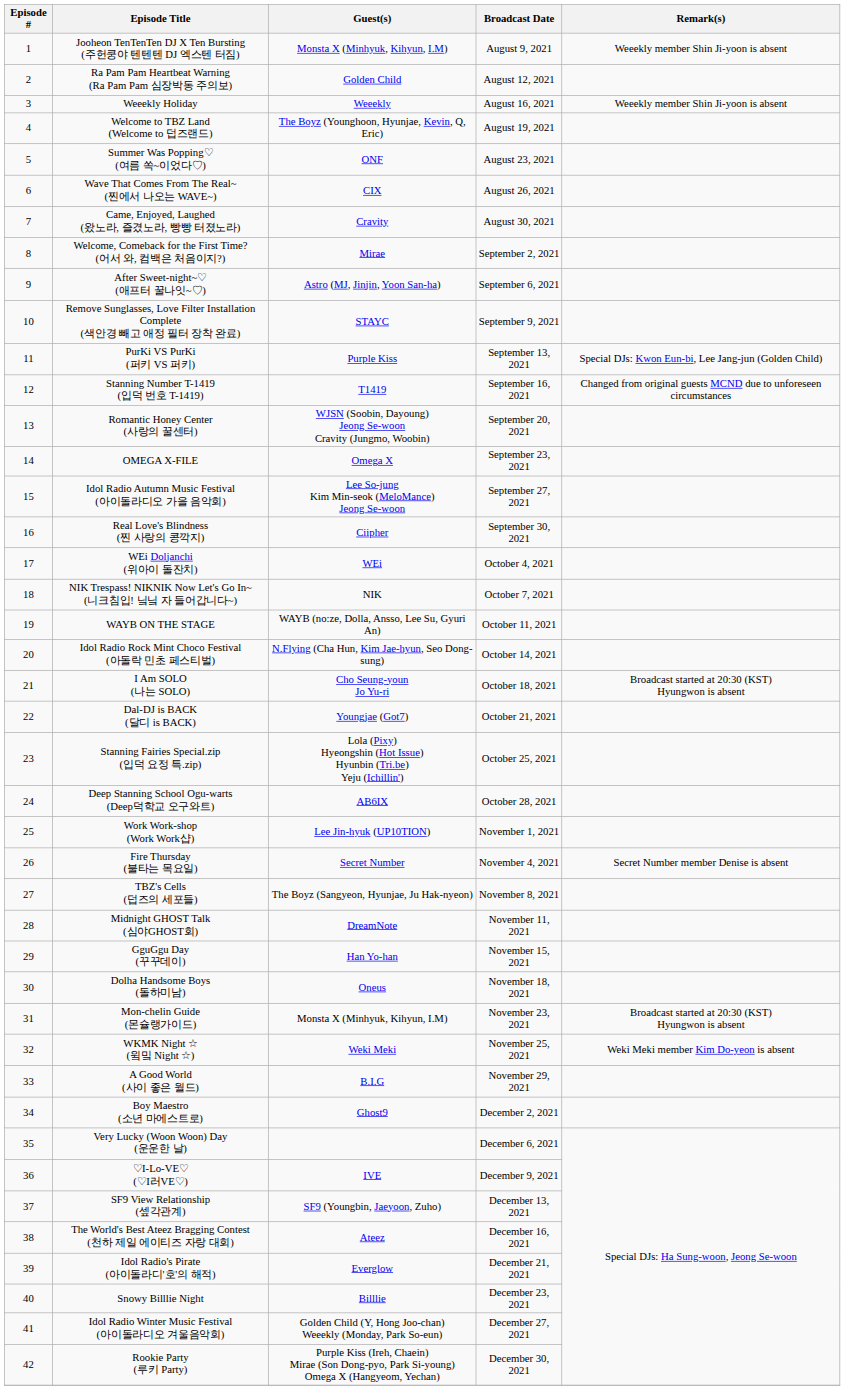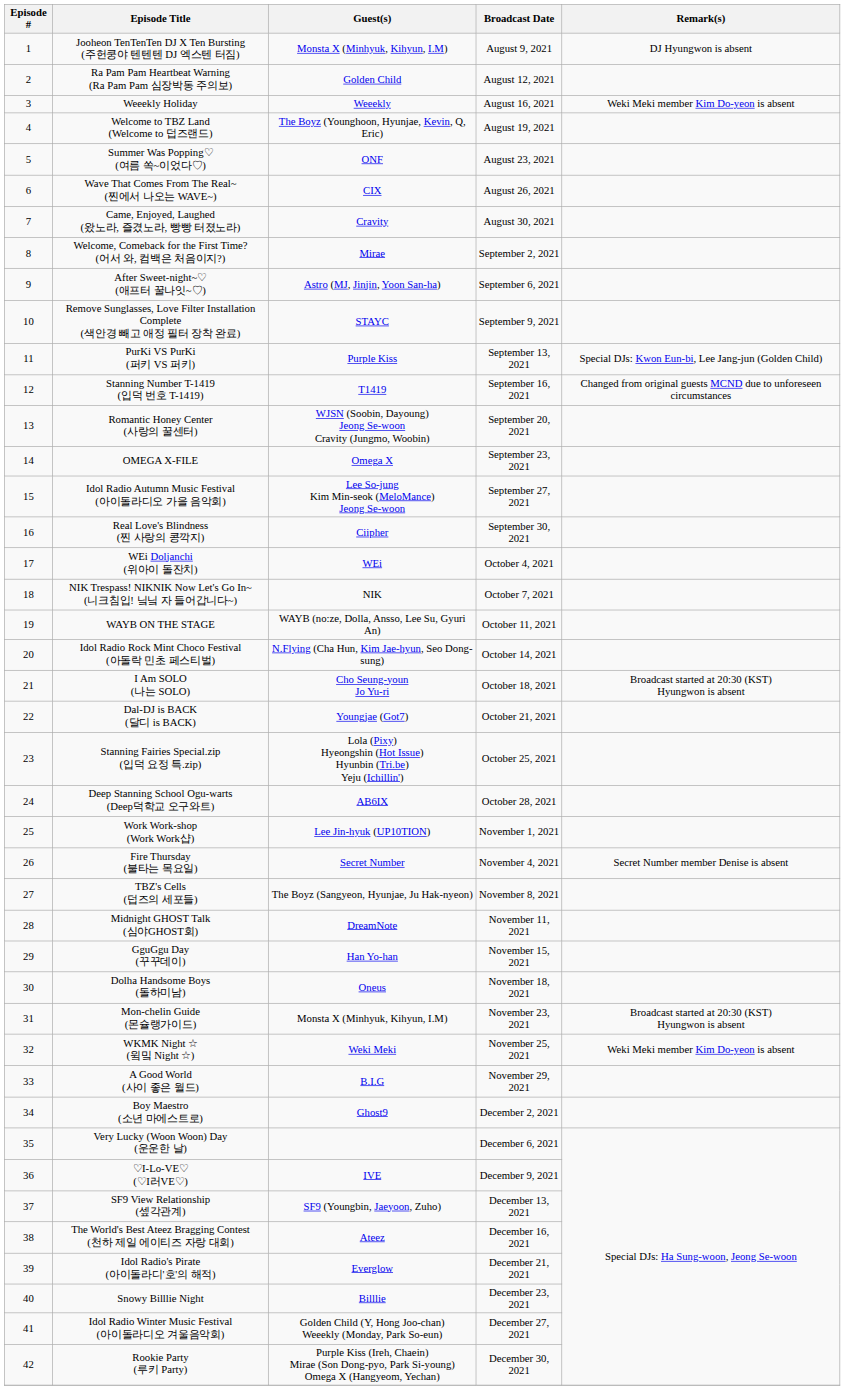Jooheon TenTenTen DJ X Ten Bursting (주헌쿵야 텐텐텐 DJ 엑스텐 터짐) | Remark(s): Weeekly member Shin Ji-yoon is absent -> DJ Hyungwon is absent
Weeekly Holiday | Remark(s): Weeekly member Shin Ji-yoon is absent -> Weki Meki member Kim Do-yeon is absent
